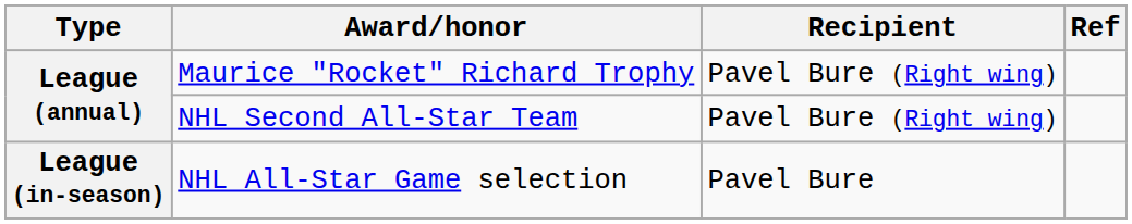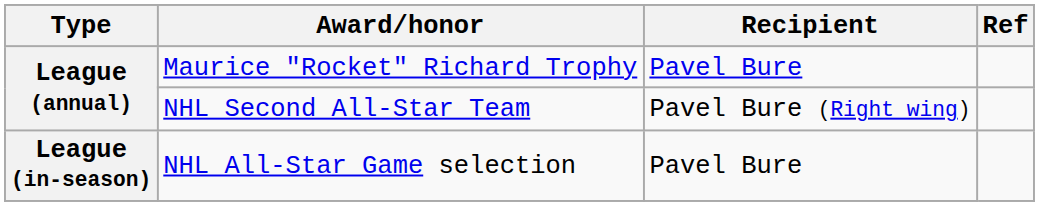Maurice "Rocket" Richard Trophy | Recipient: Pavel Bure (Right wing) -> Pavel Bure
